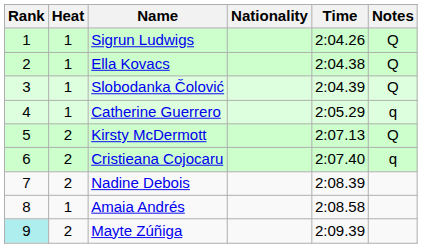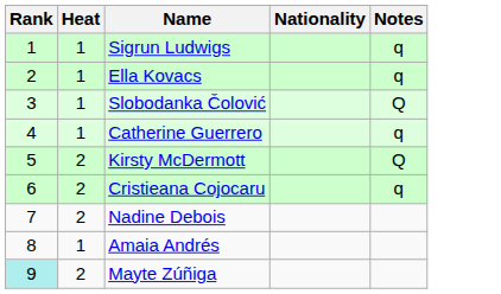- column: Time | 2:04.26 | 2:04.38 | 2:04.39 | 2:05.29 | 2:07.13 | 2:07.40 | 2:08.39 | 2:08.58 | 2:09.39
Sigrun Ludwigs | Notes: Q -> q
Ella Kovacs | Notes: Q -> q
